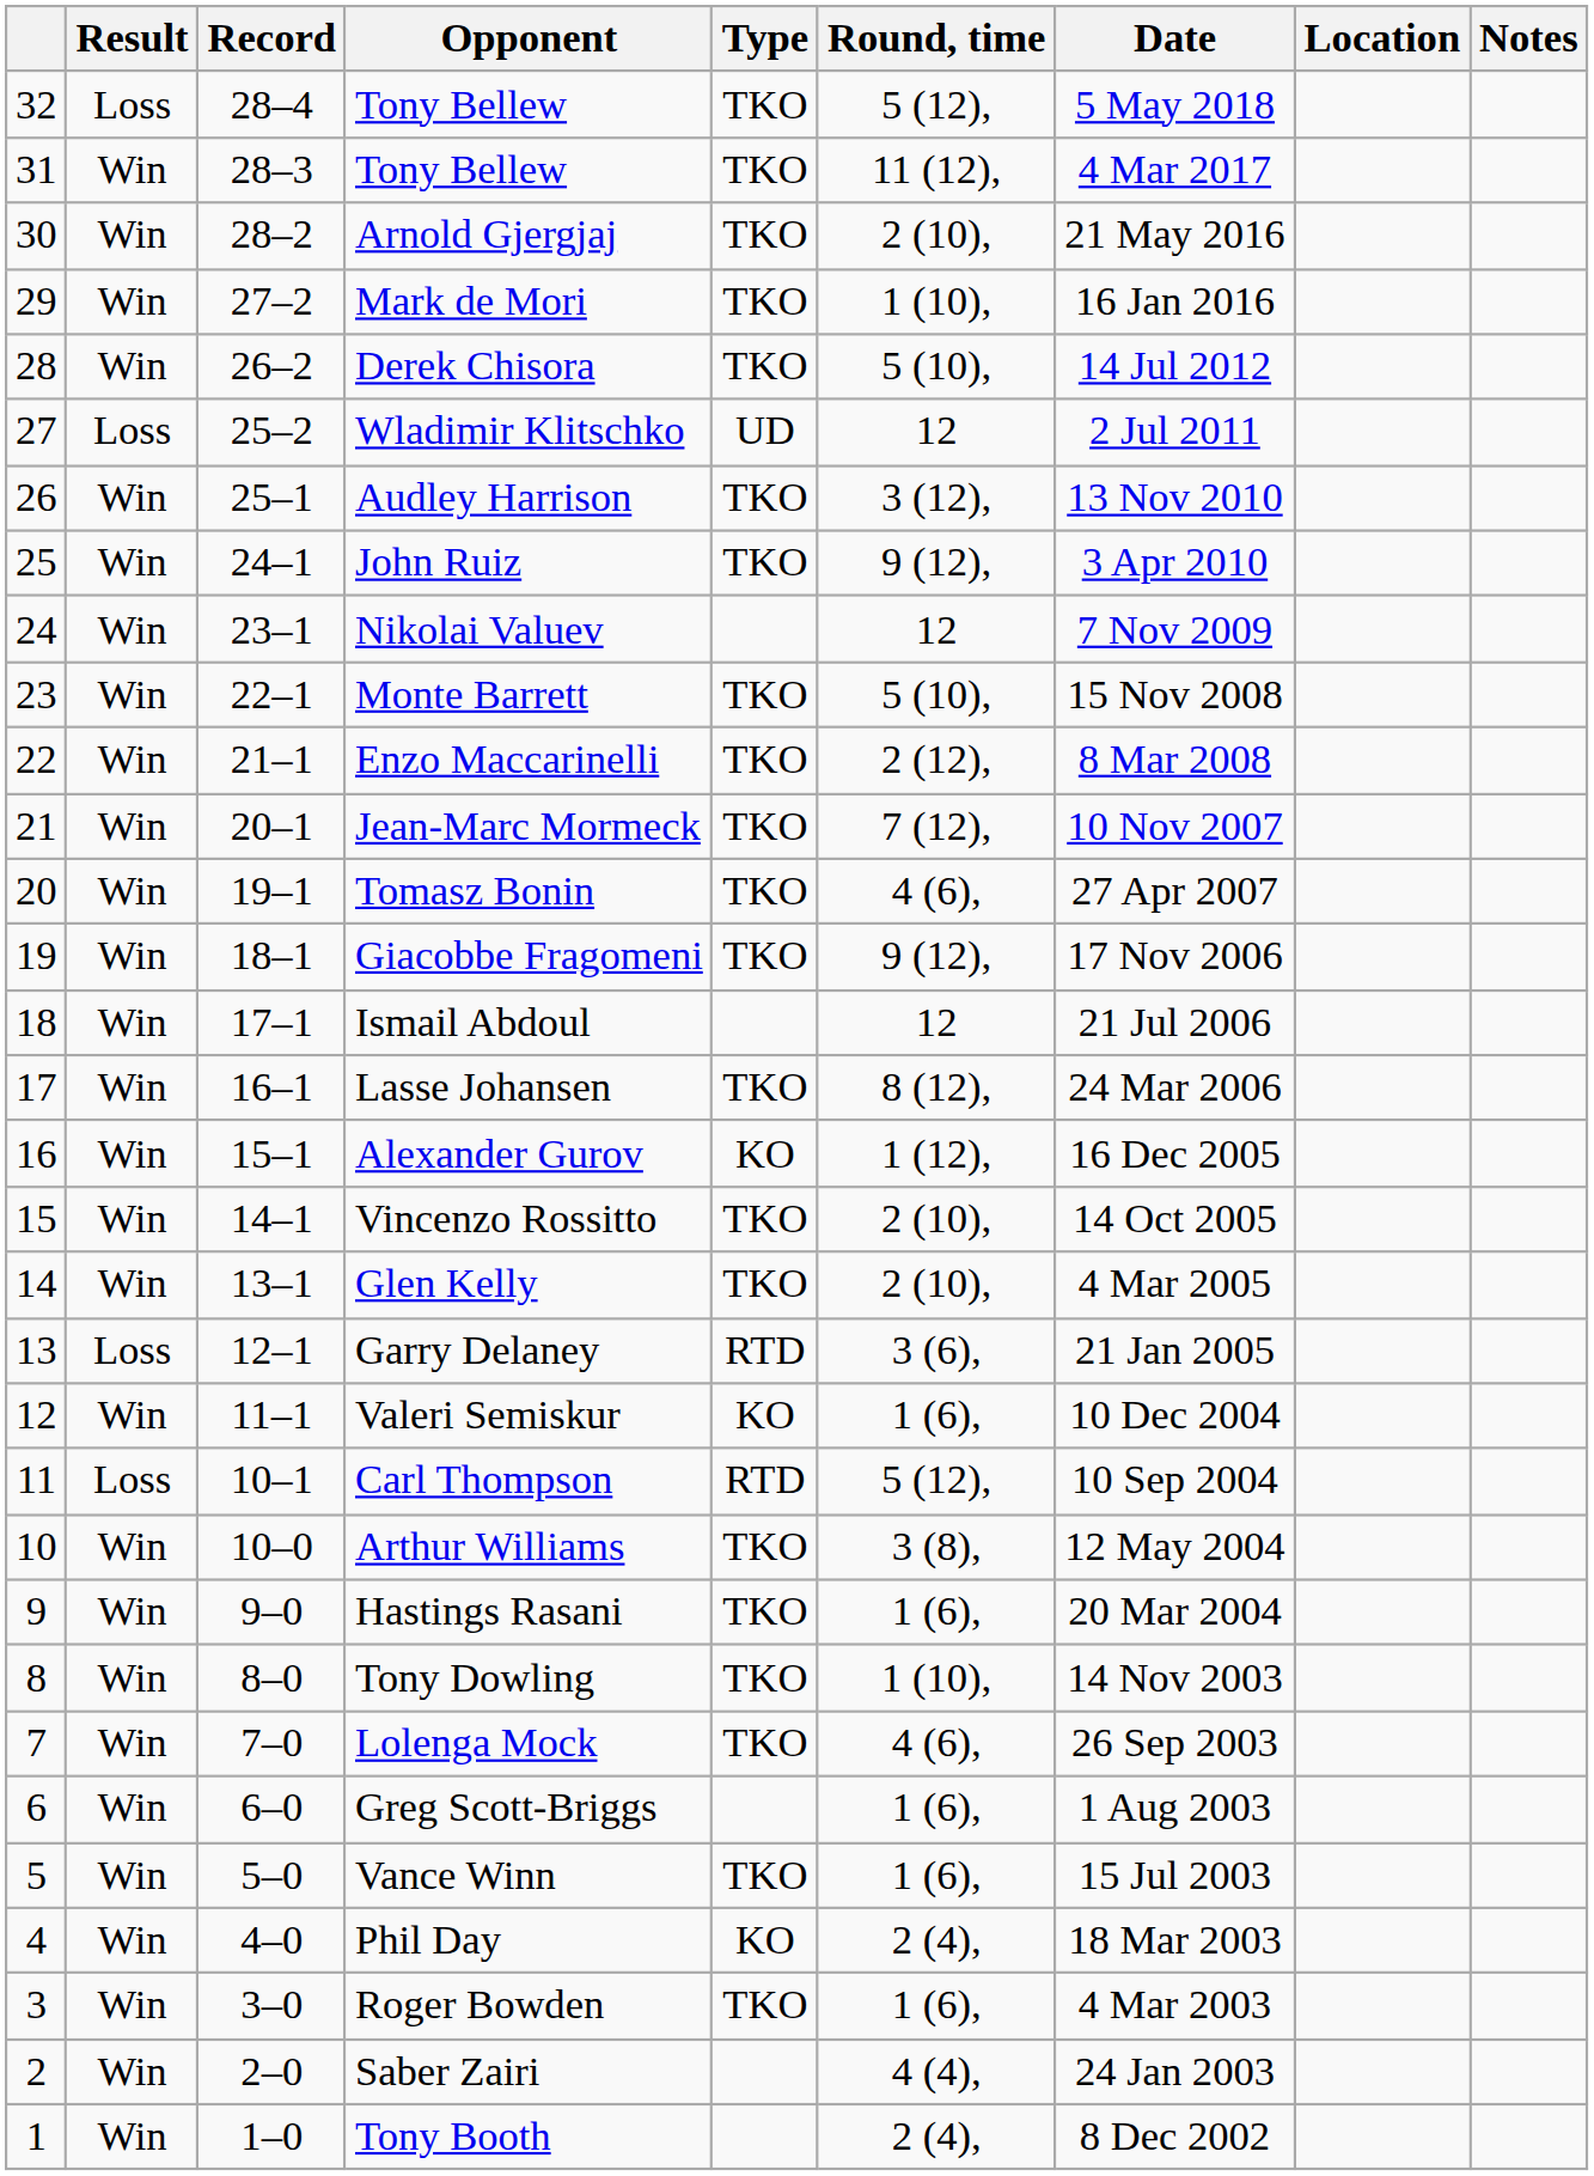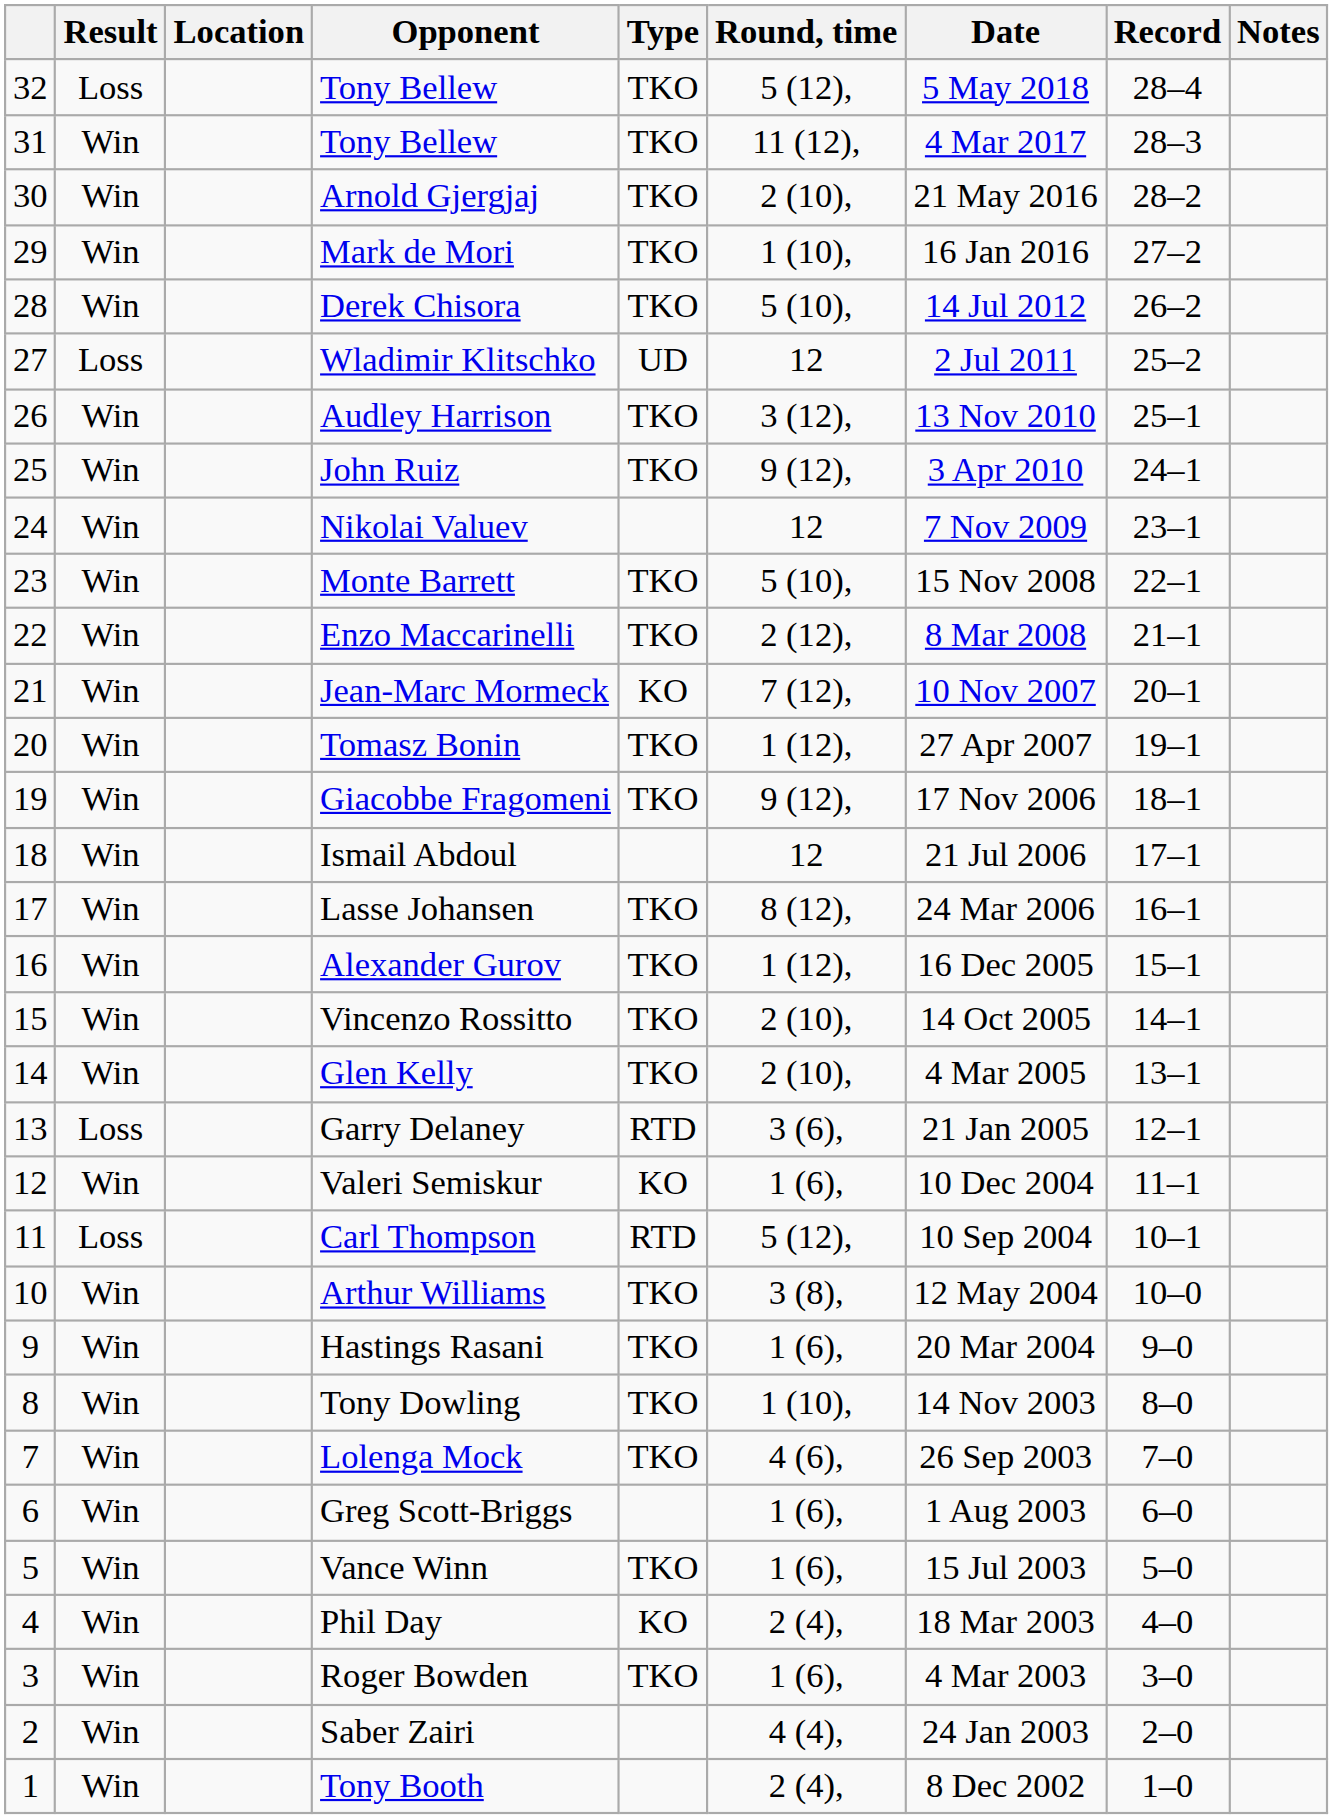columns swapped: Record <-> Location
Jean-Marc Mormeck | Type: TKO -> KO
Tomasz Bonin | Round, time: 4 (6), -> 1 (12),
Alexander Gurov | Type: KO -> TKO
